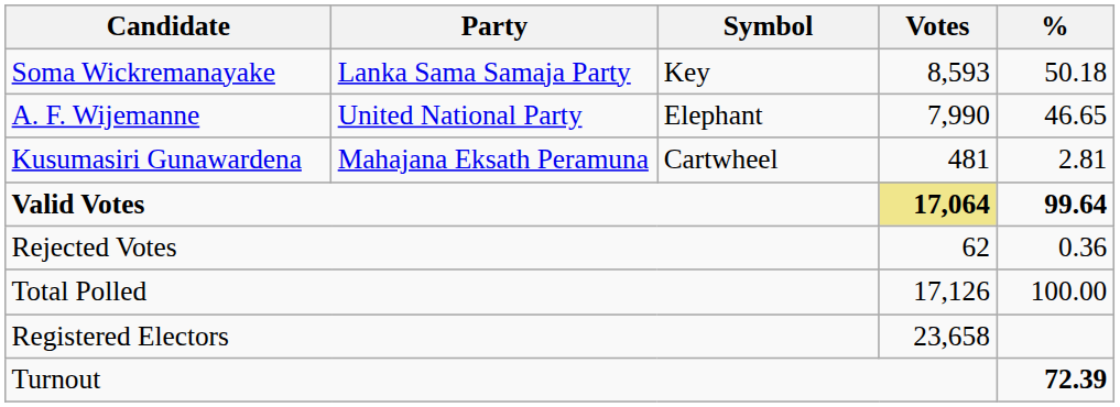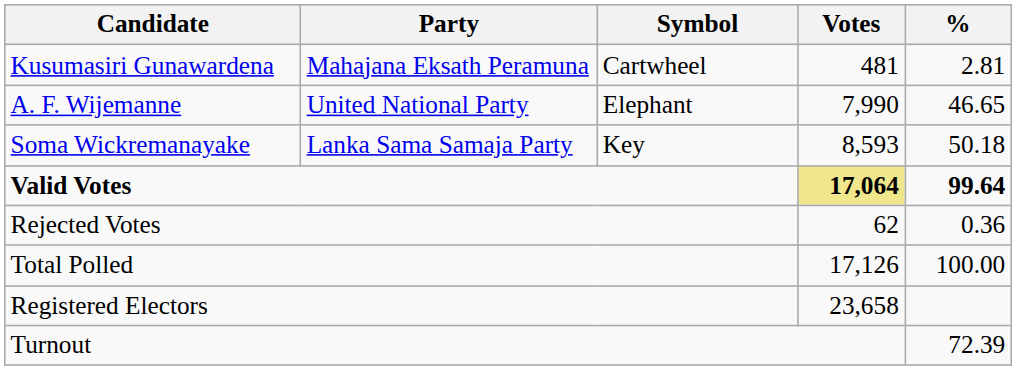rows swapped: Soma Wickremanayake <-> Kusumasiri Gunawardena
Turnout | %: bold -> normal
